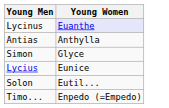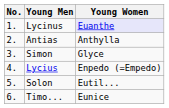+ column: No. | 1. | 2. | 3. | 4. | 5. | 6.
Lycius | Young Women: Eunice -> Enpedo (=Empedo)
Timo... | Young Women: Enpedo (=Empedo) -> Eunice
